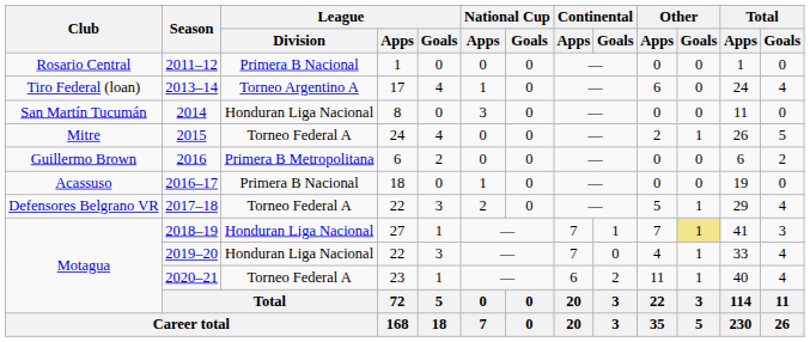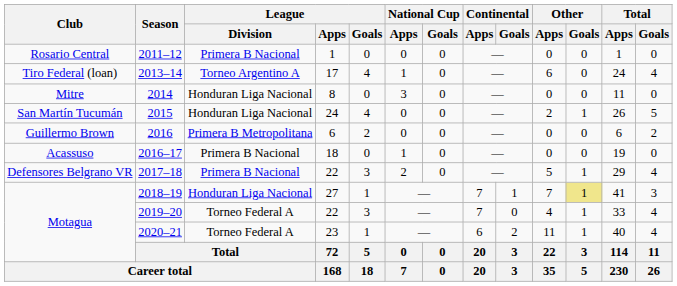2014 | Club: San Martín Tucumán -> Mitre
2015 | Club: Mitre -> San Martín Tucumán
2015 | League / Division: Torneo Federal A -> Honduran Liga Nacional
2017–18 | League / Division: Torneo Federal A -> Primera B Nacional
2019–20 | League / Division: Honduran Liga Nacional -> Torneo Federal A
